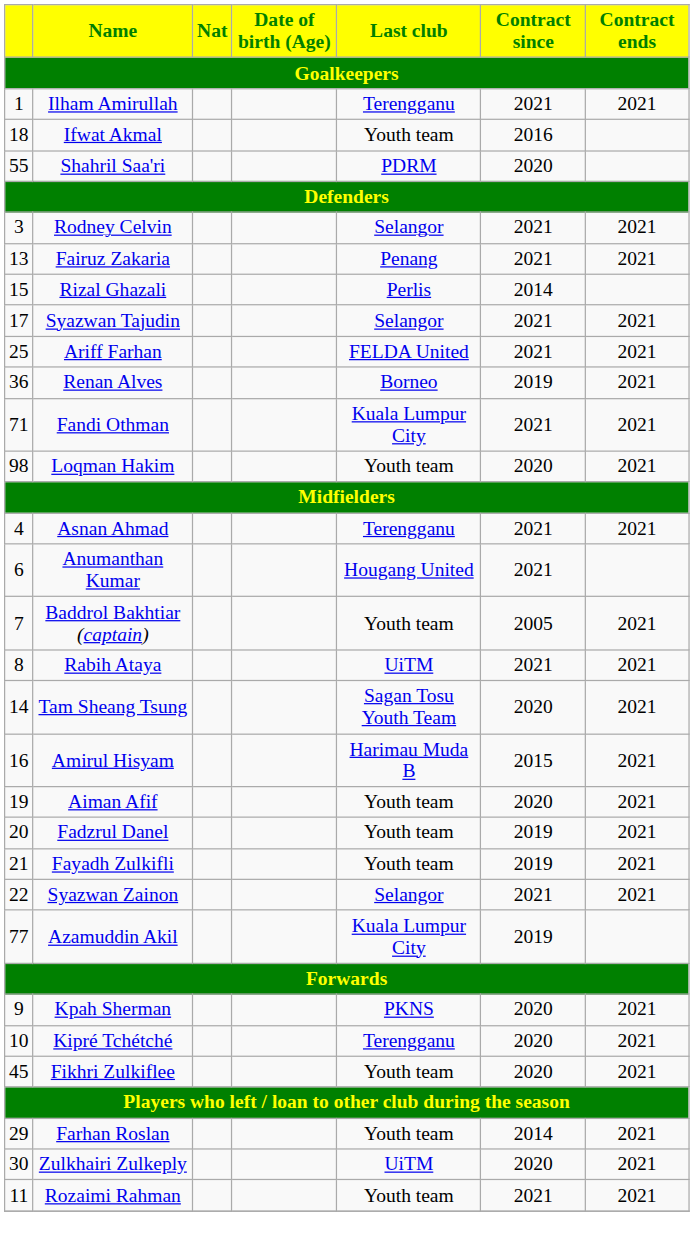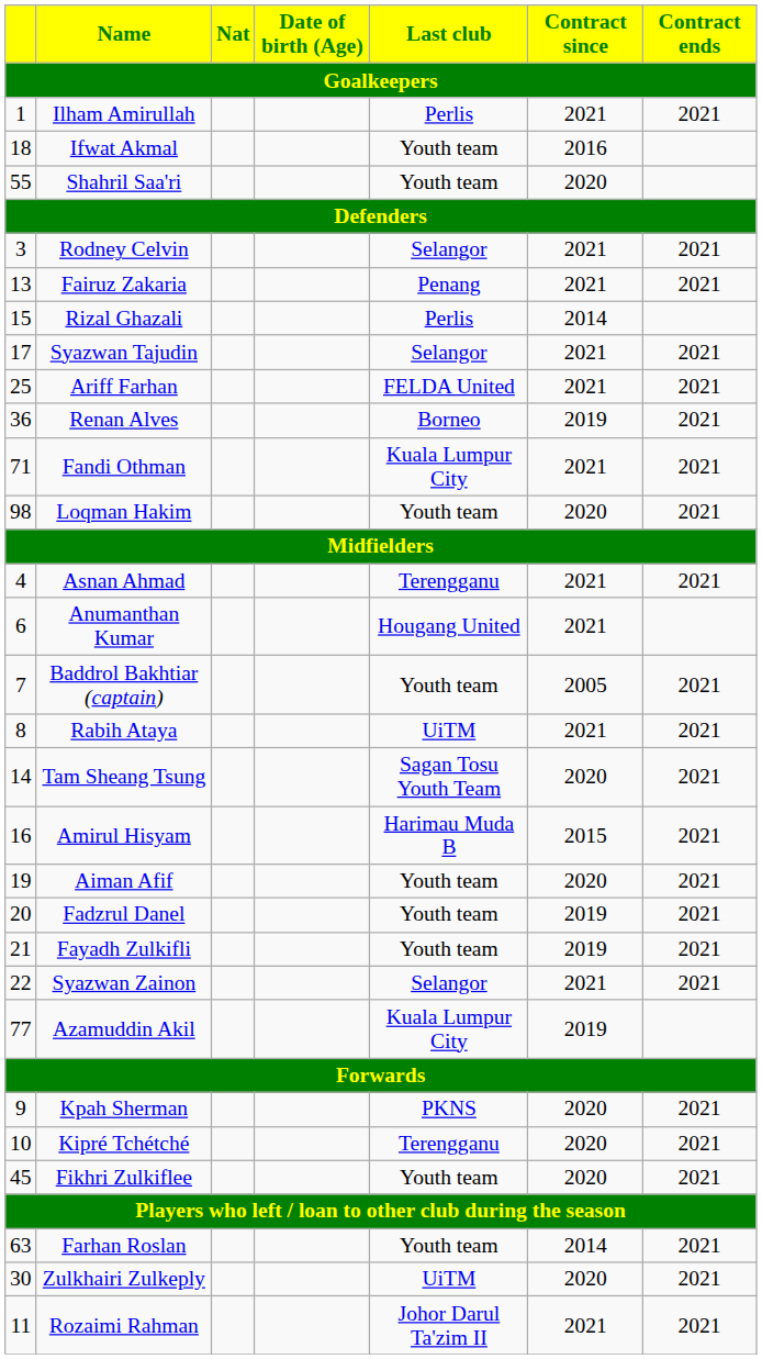Ilham Amirullah | Last club: Terengganu -> Perlis
Shahril Saa'ri | Last club: PDRM -> Youth team
Farhan Roslan | column 1: 29 -> 63
Rozaimi Rahman | Last club: Youth team -> Johor Darul Ta'zim II
